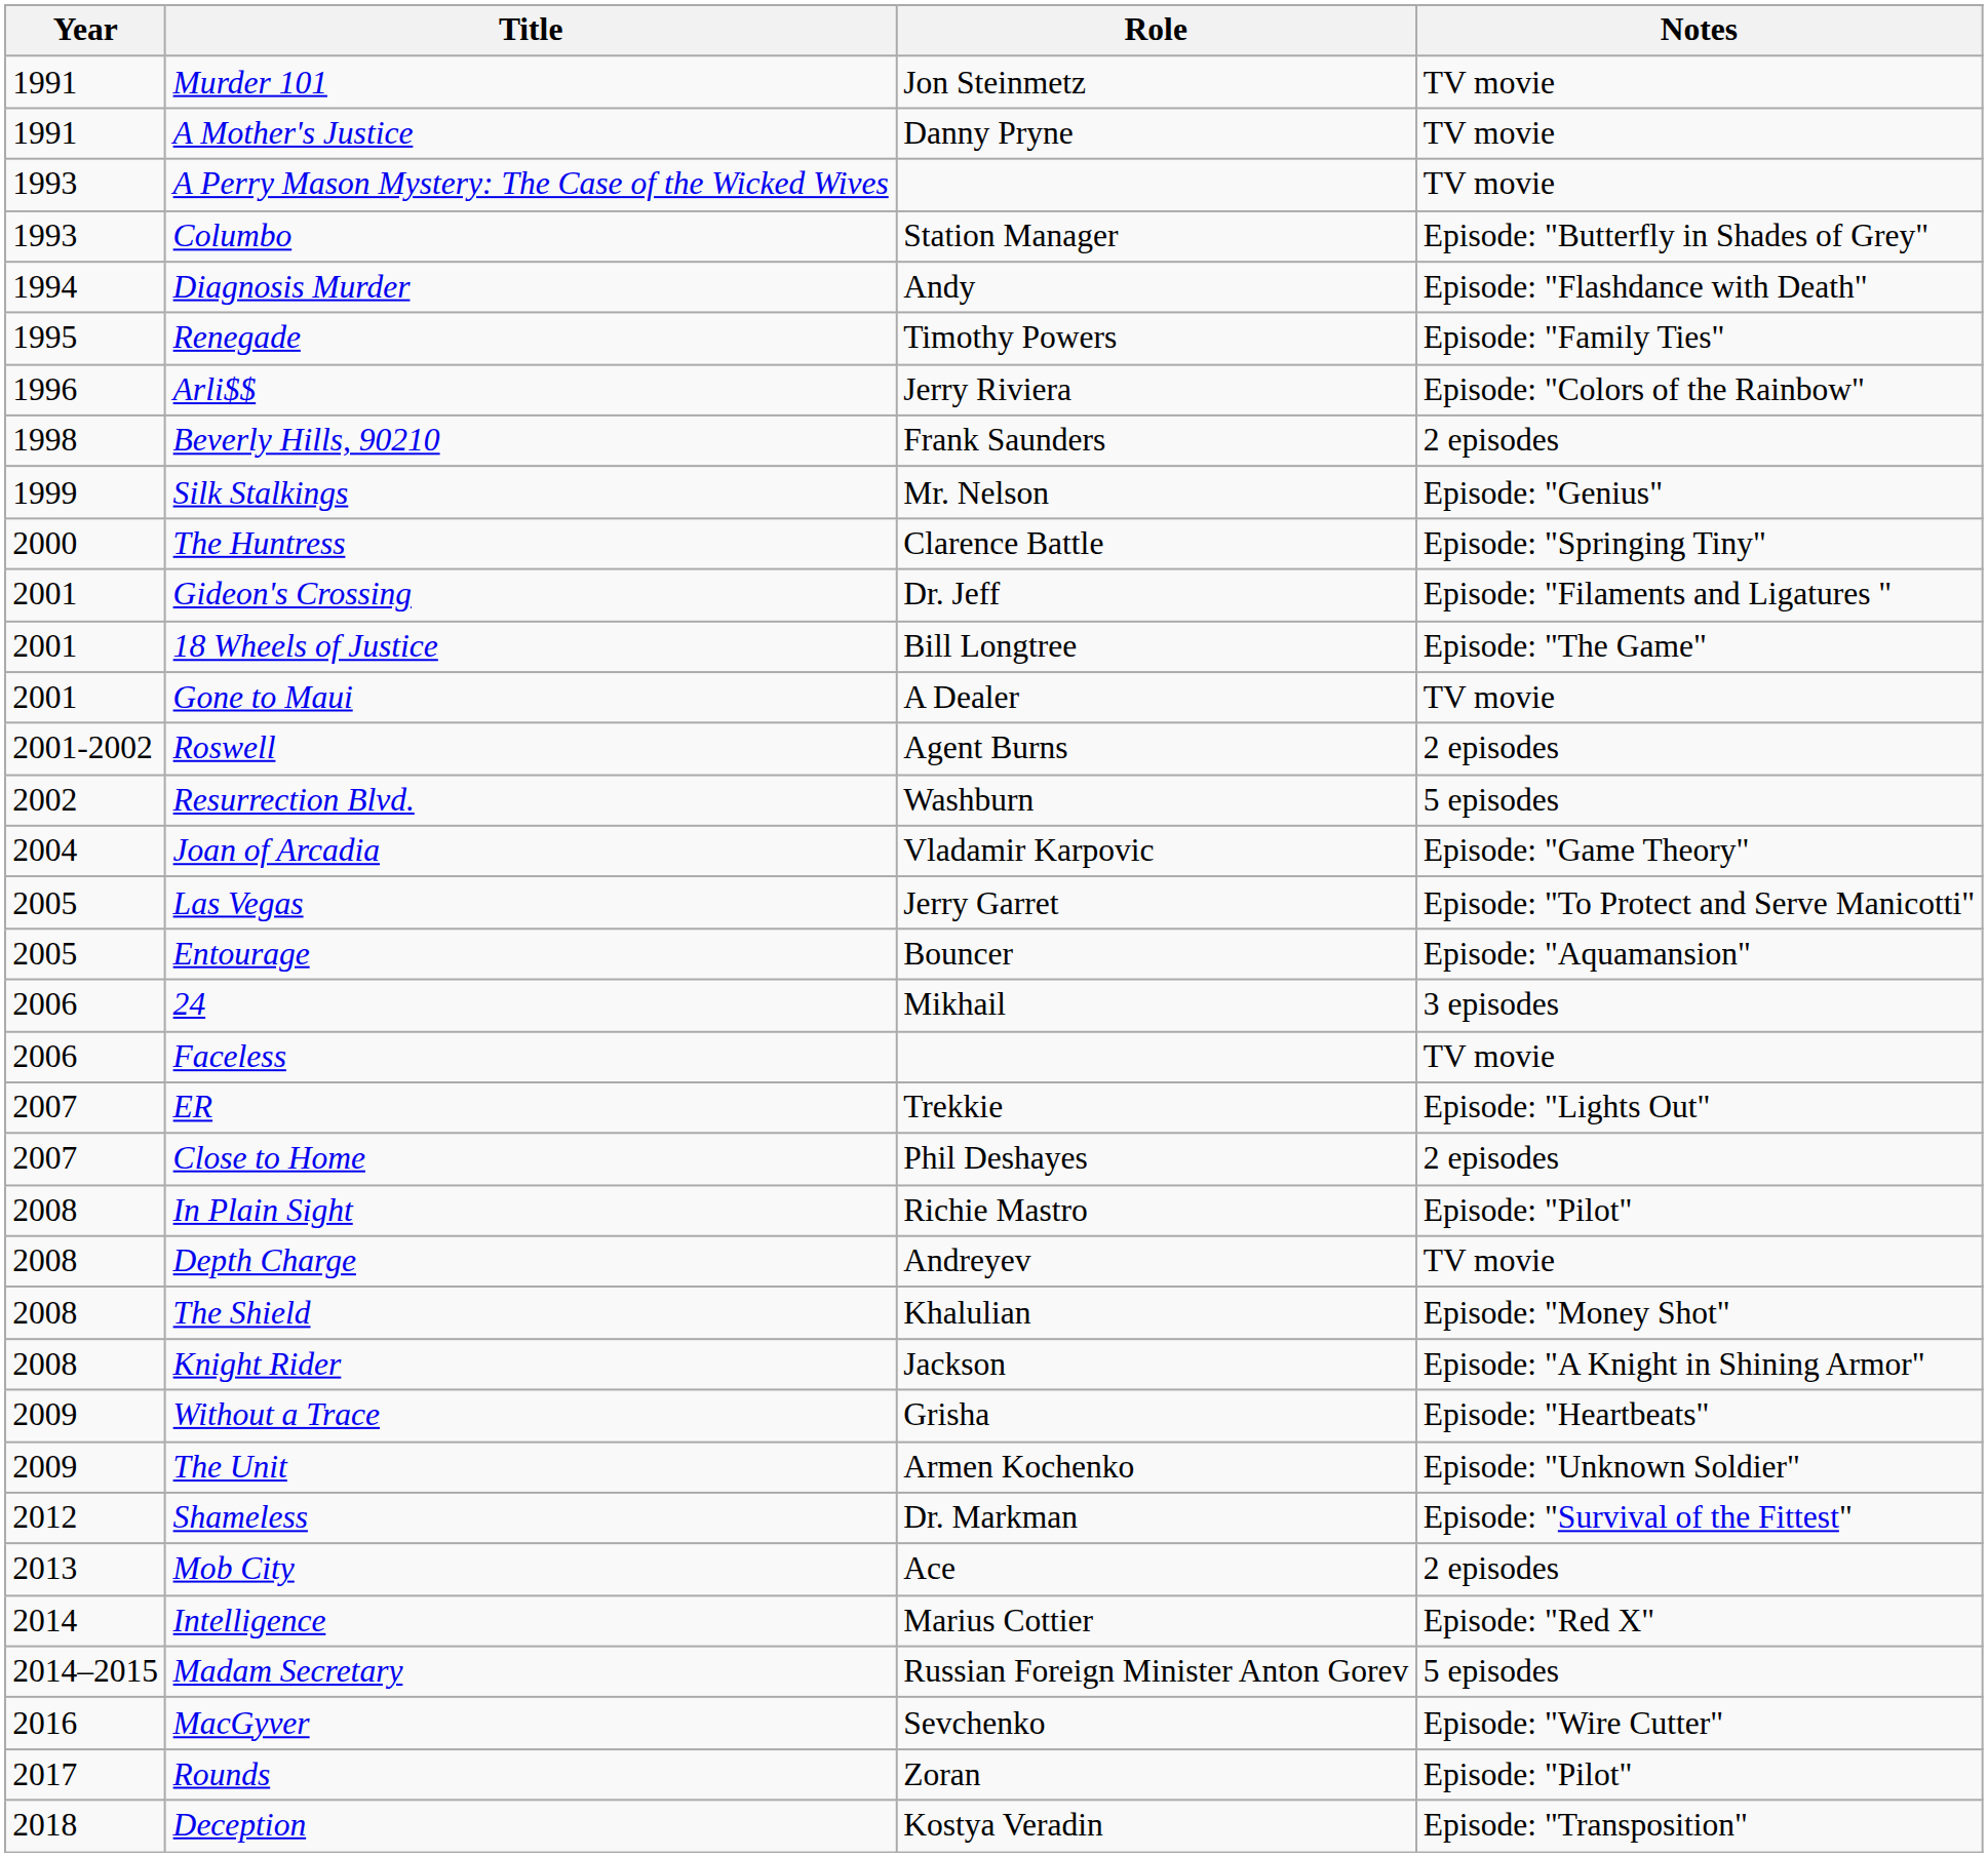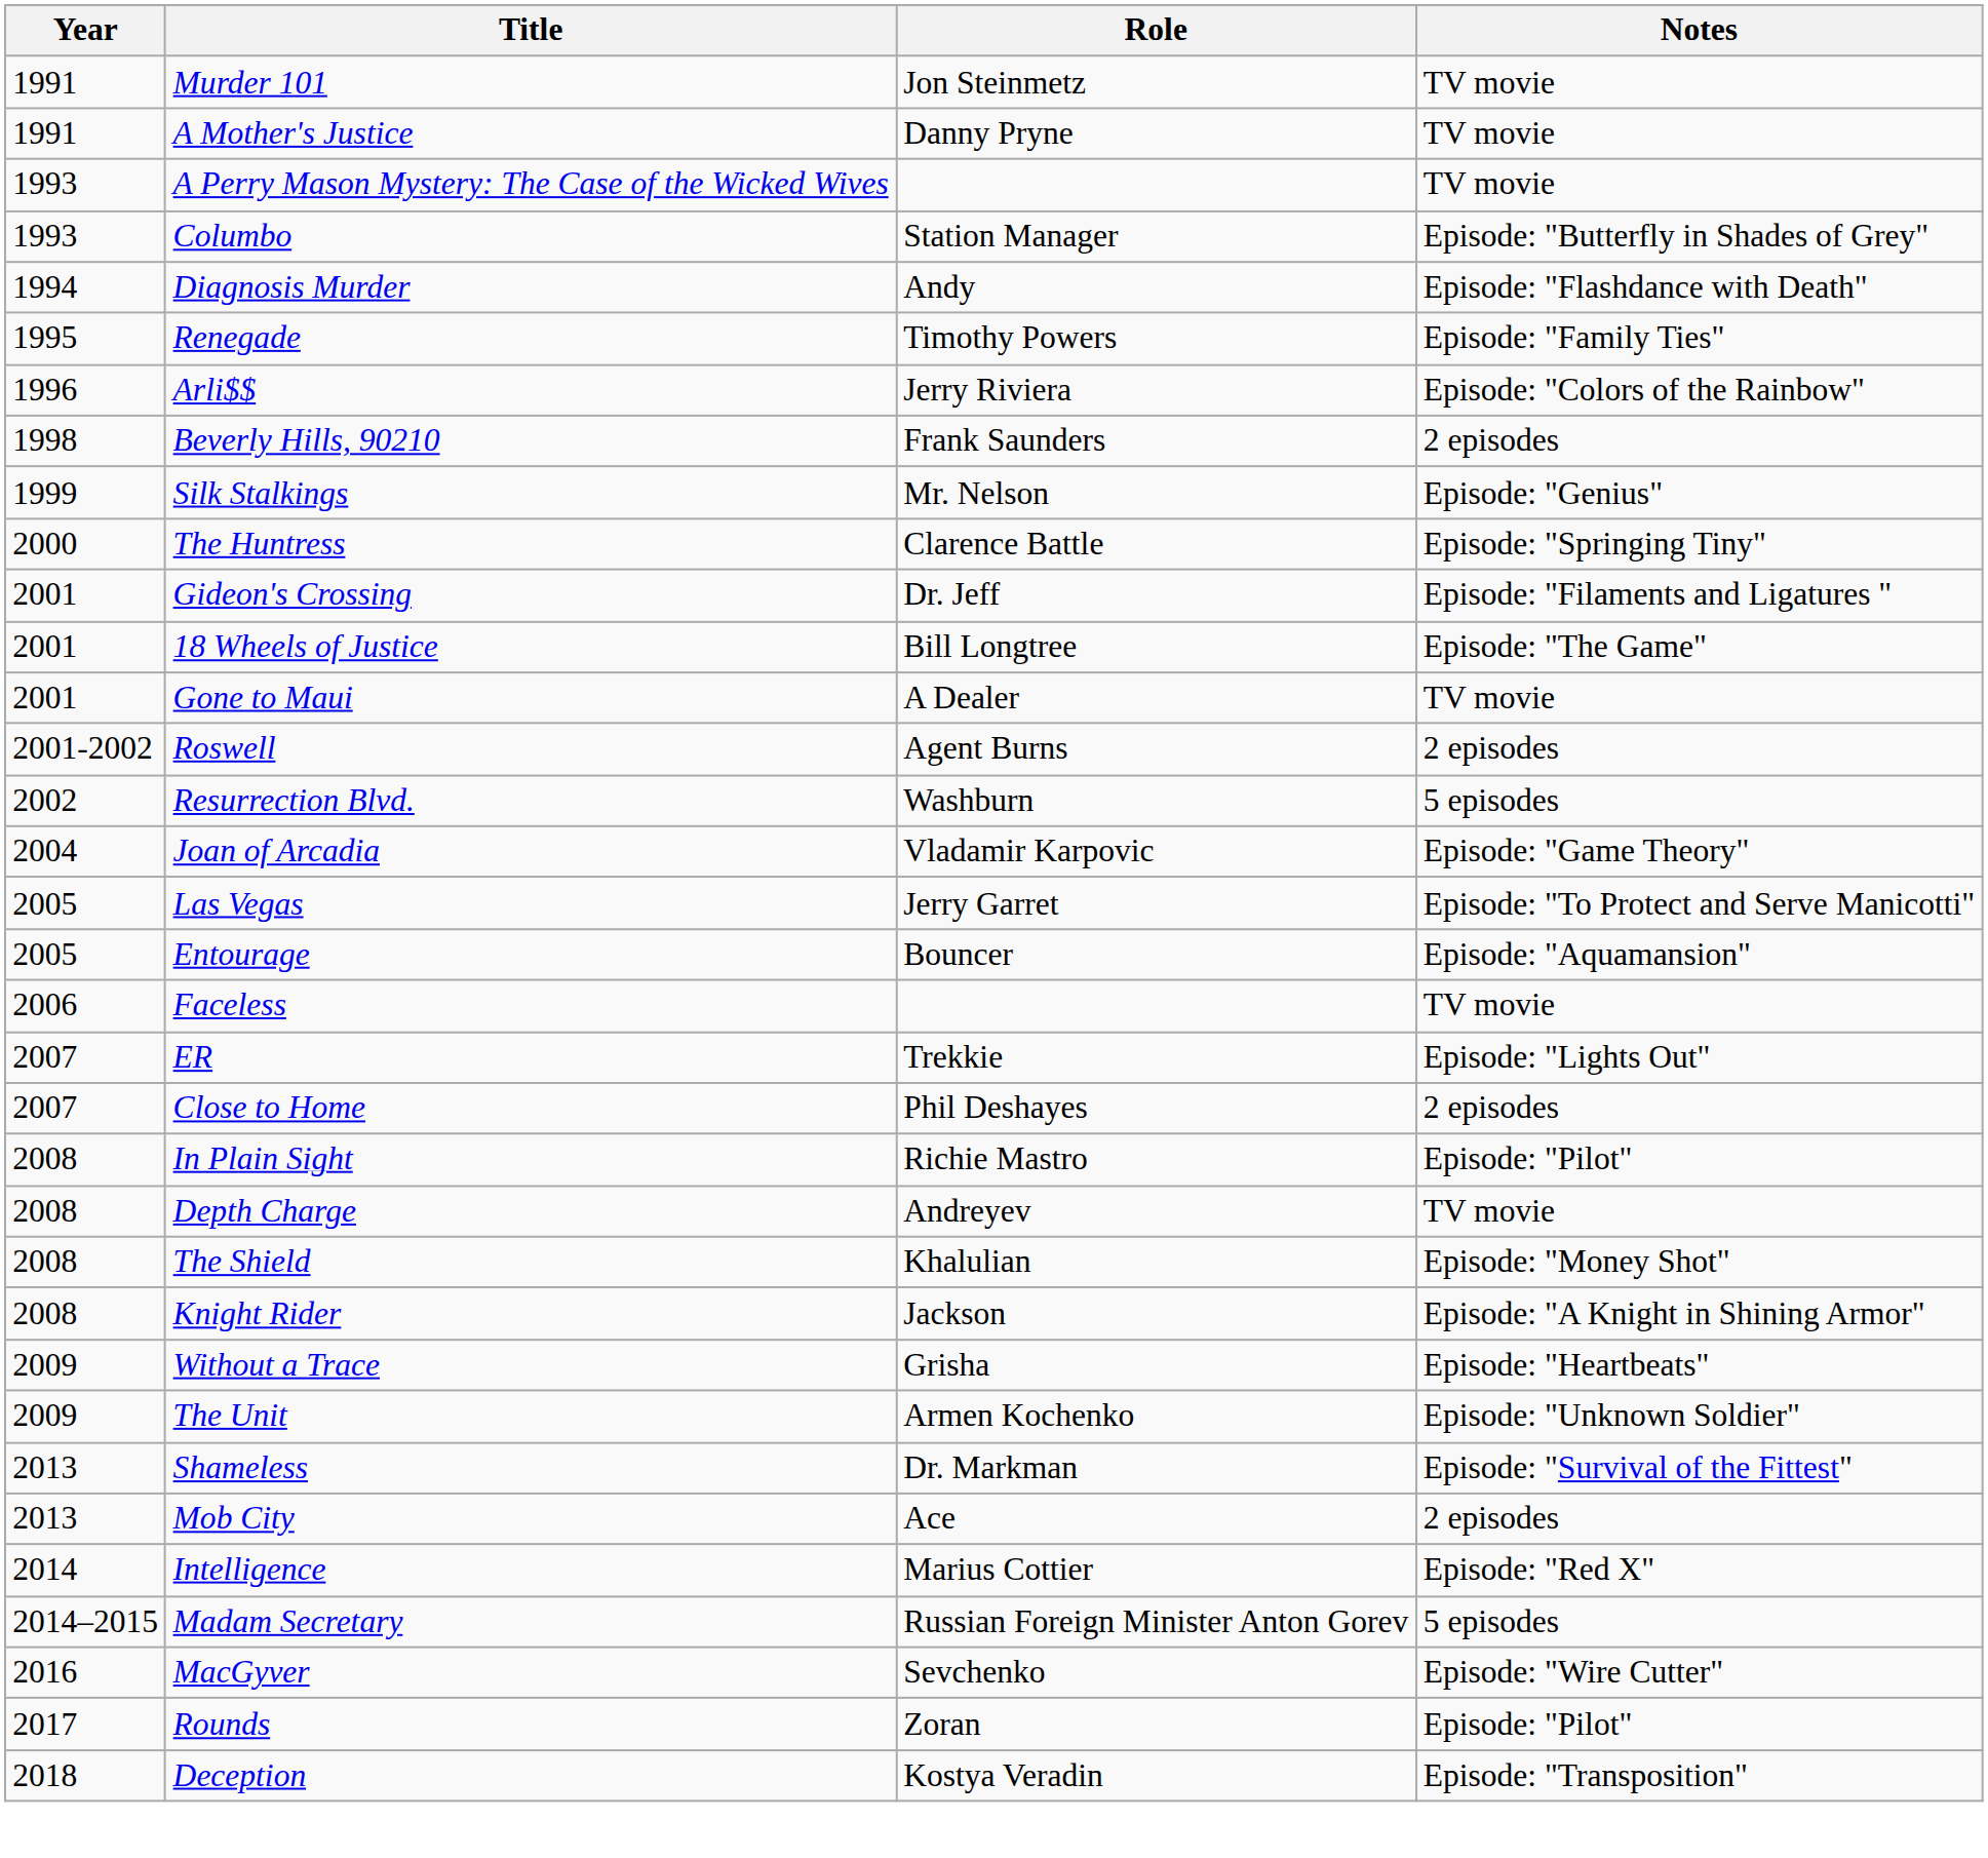- row: 2006 | 24 | Mikhail | 3 episodes
Shameless | Year: 2012 -> 2013
